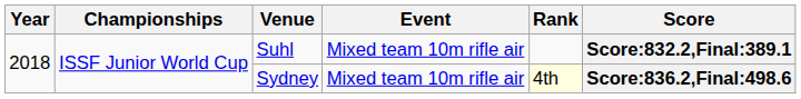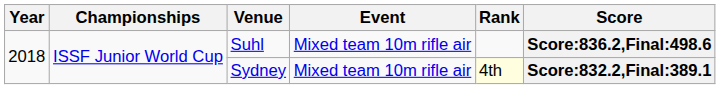Suhl | Score: Score:832.2,Final:389.1 -> Score:836.2,Final:498.6
Sydney | Score: Score:836.2,Final:498.6 -> Score:832.2,Final:389.1
